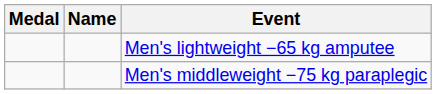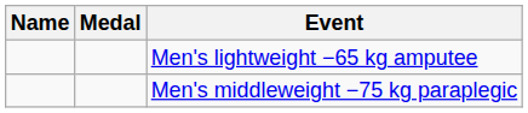columns swapped: Medal <-> Name
